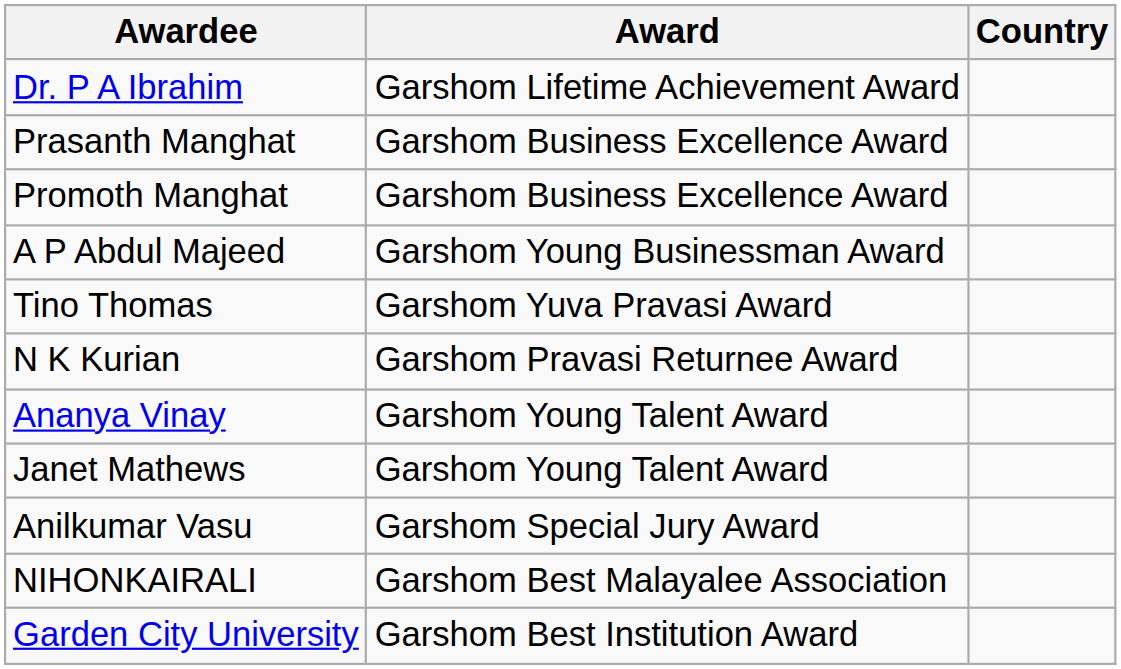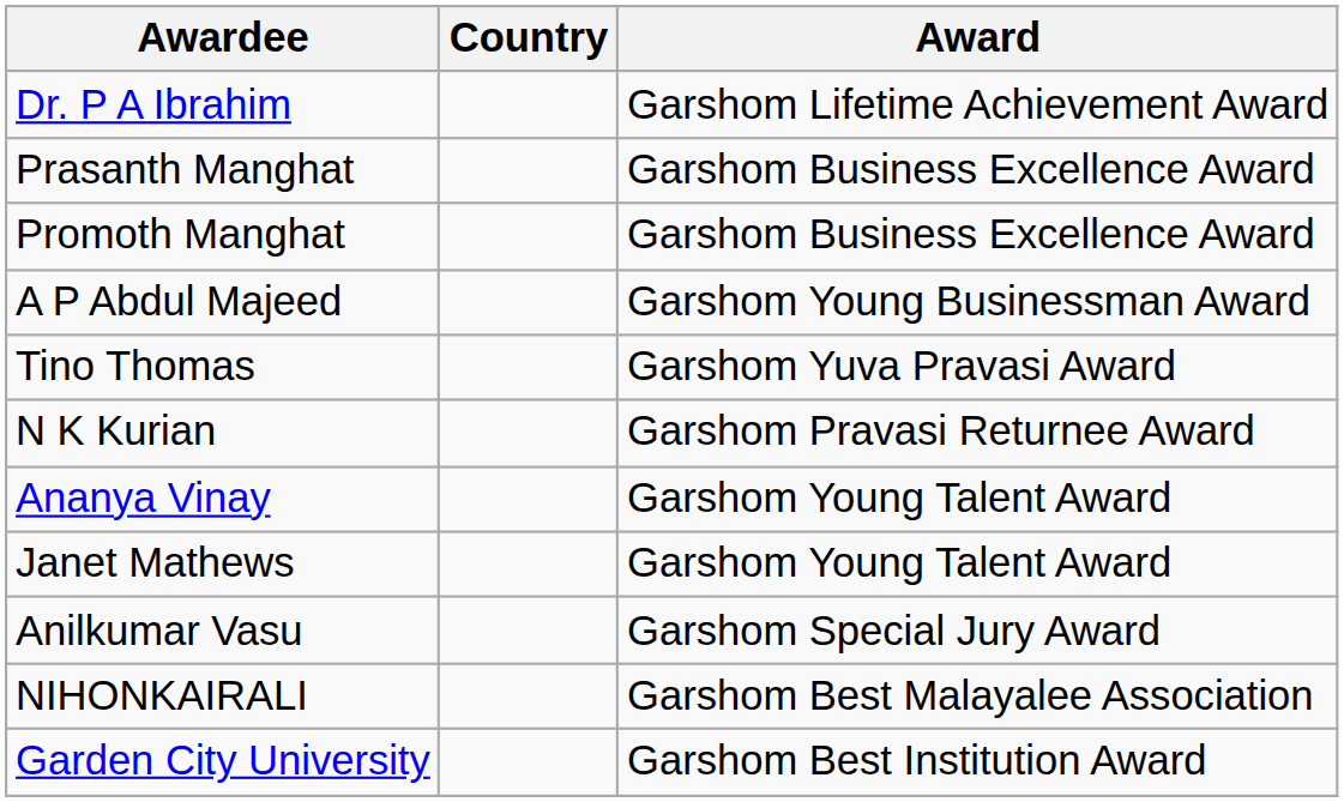columns swapped: Award <-> Country
